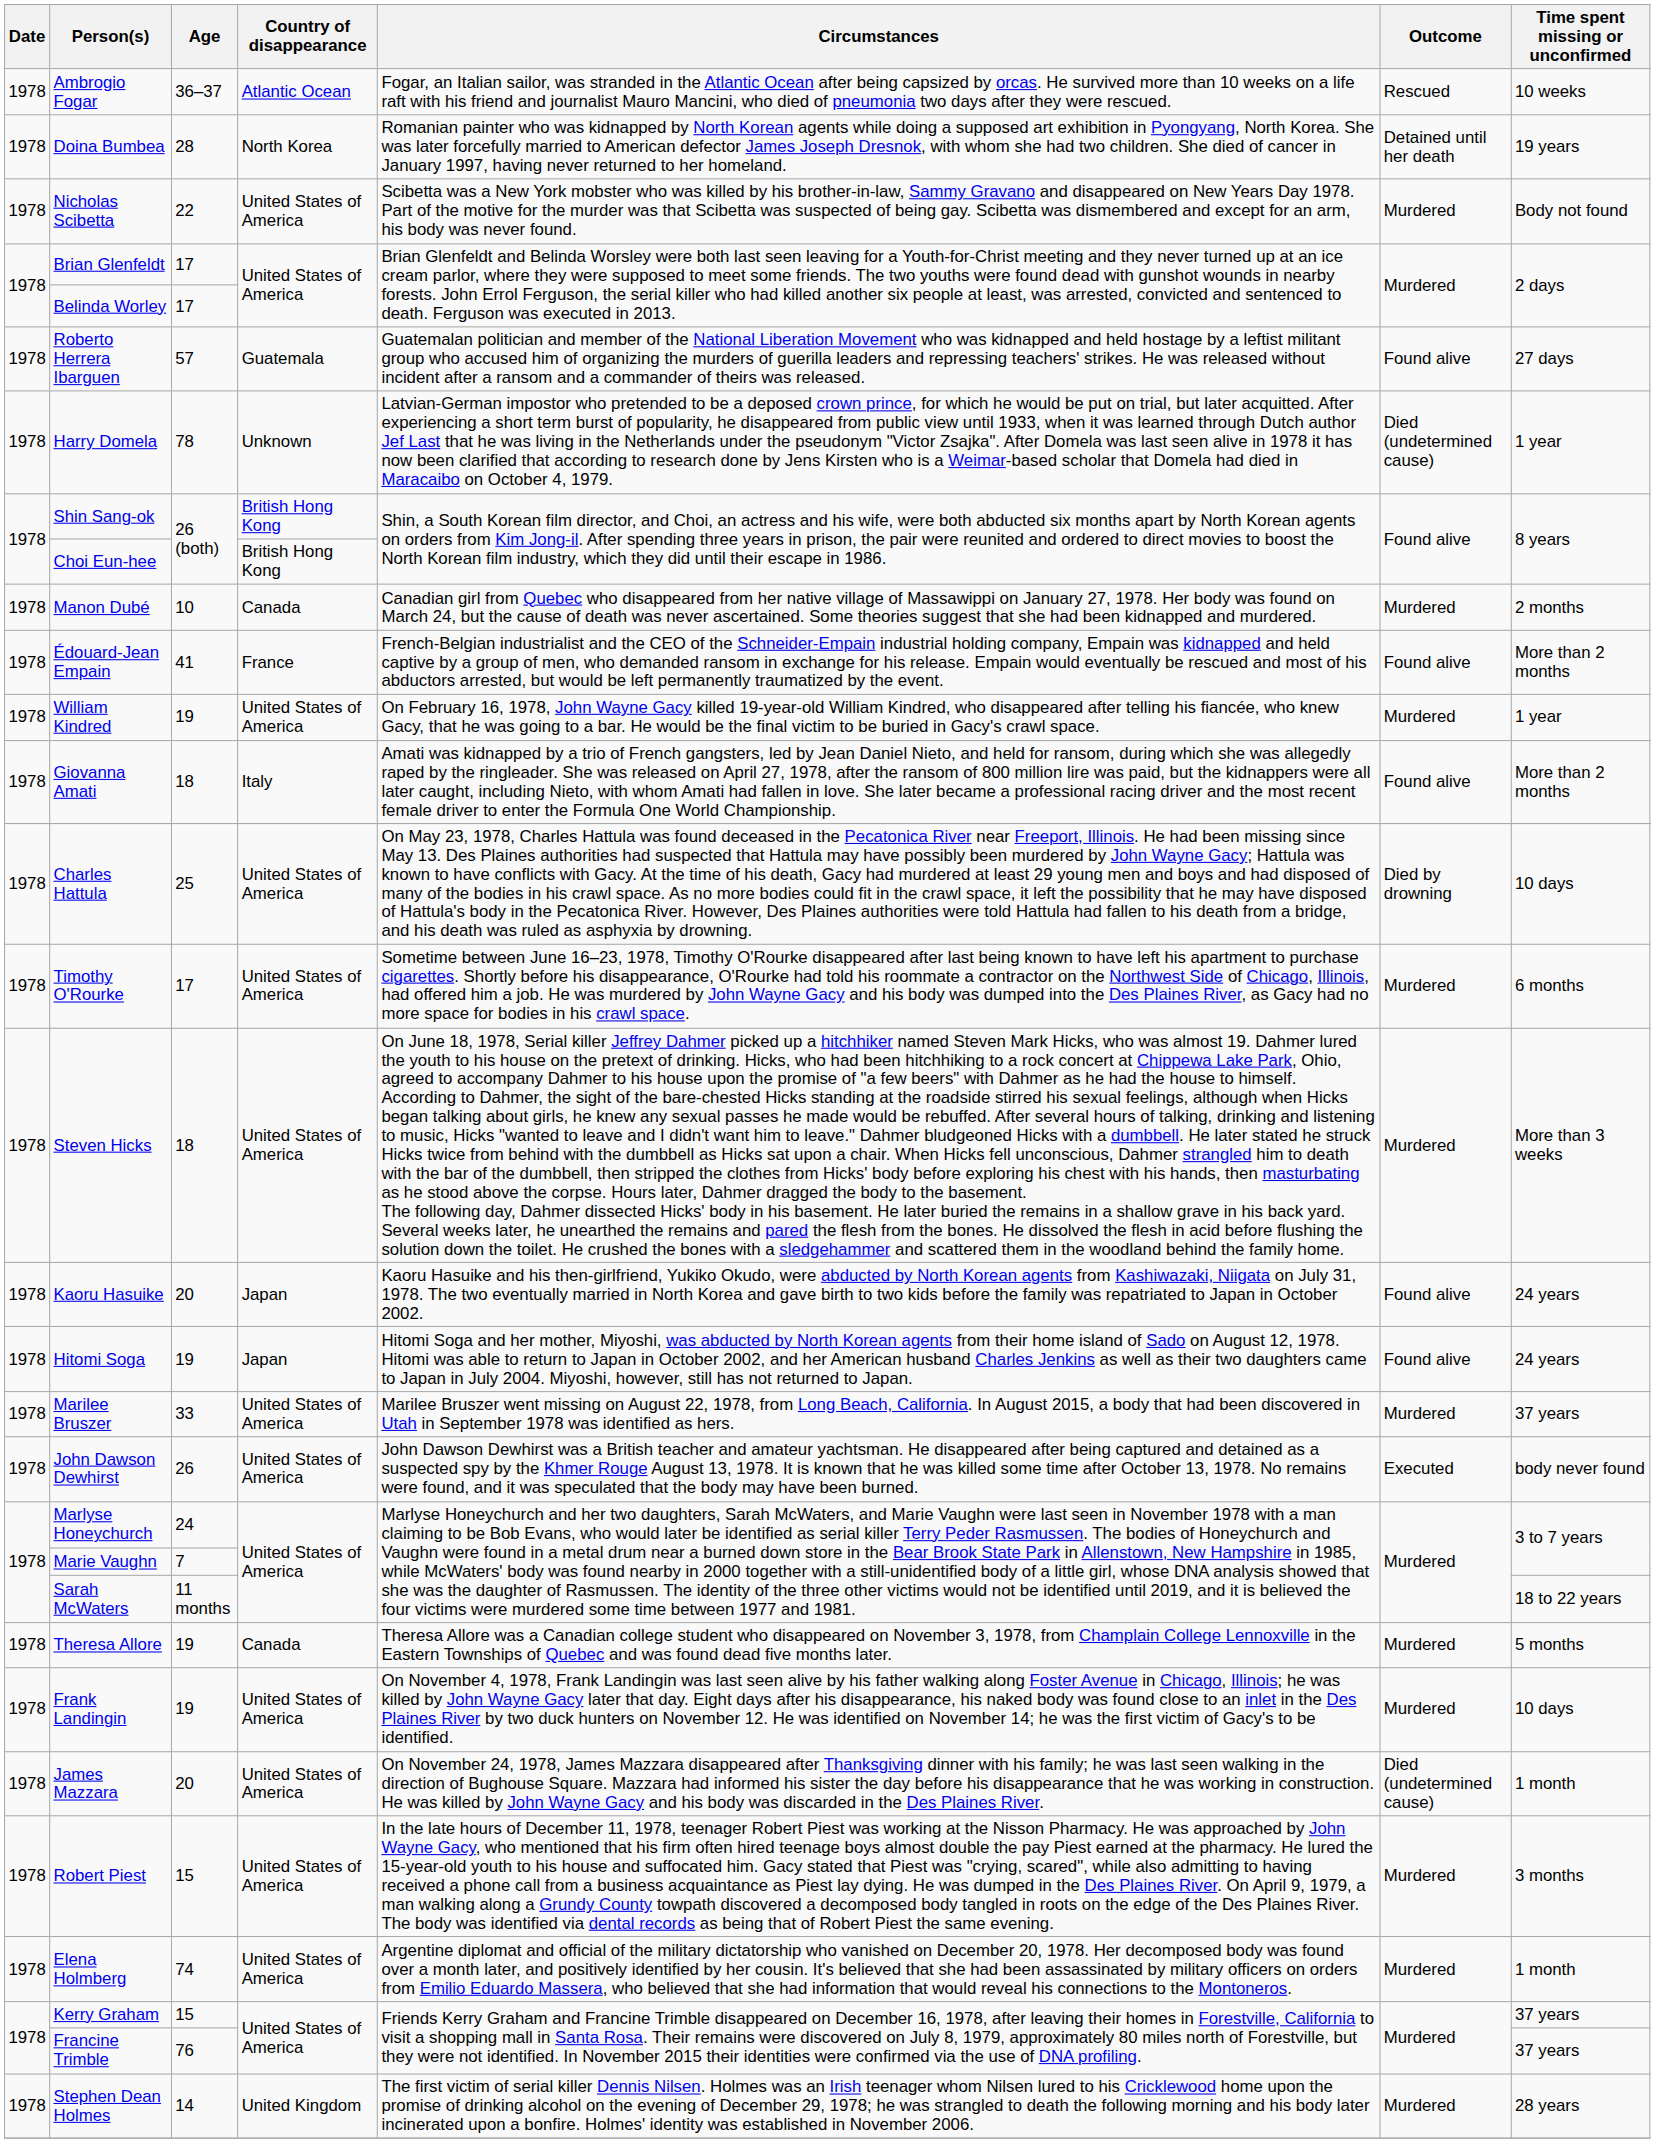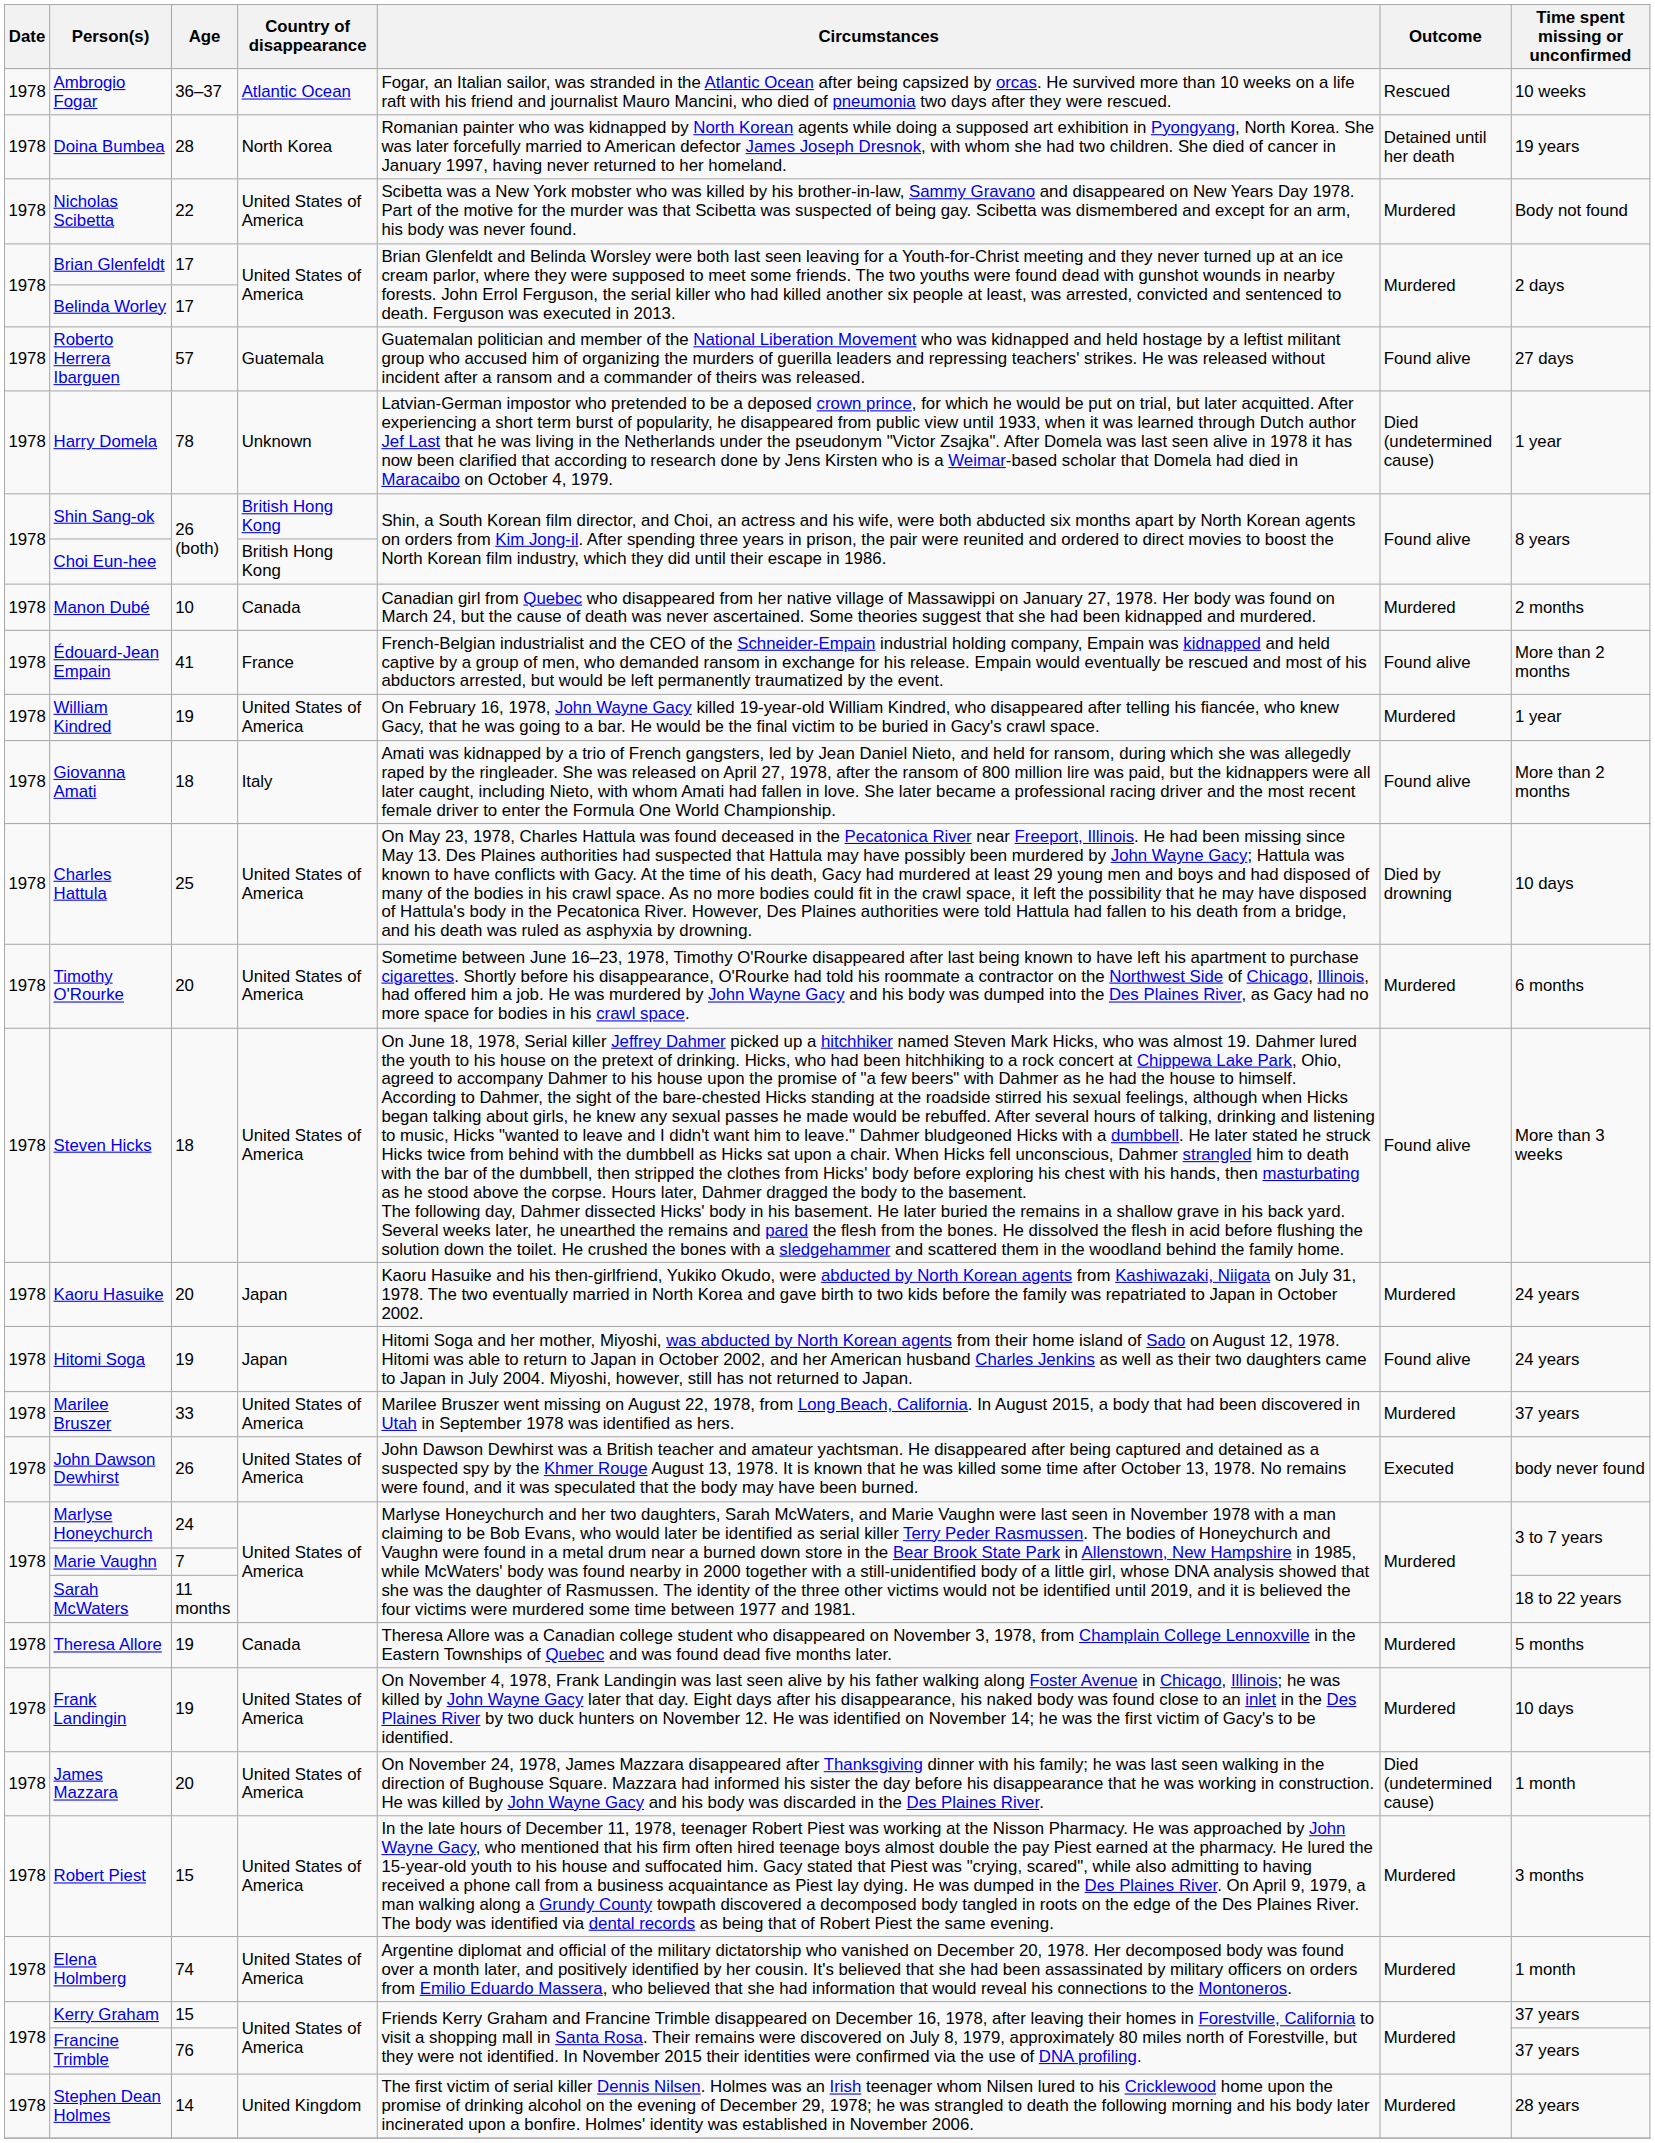Timothy O'Rourke | Age: 17 -> 20
Steven Hicks | Outcome: Murdered -> Found alive
Kaoru Hasuike | Outcome: Found alive -> Murdered
